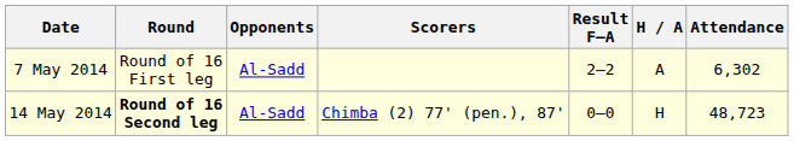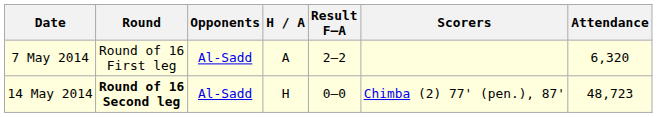columns swapped: H / A <-> Scorers
7 May 2014 | Attendance: 6,302 -> 6,320
